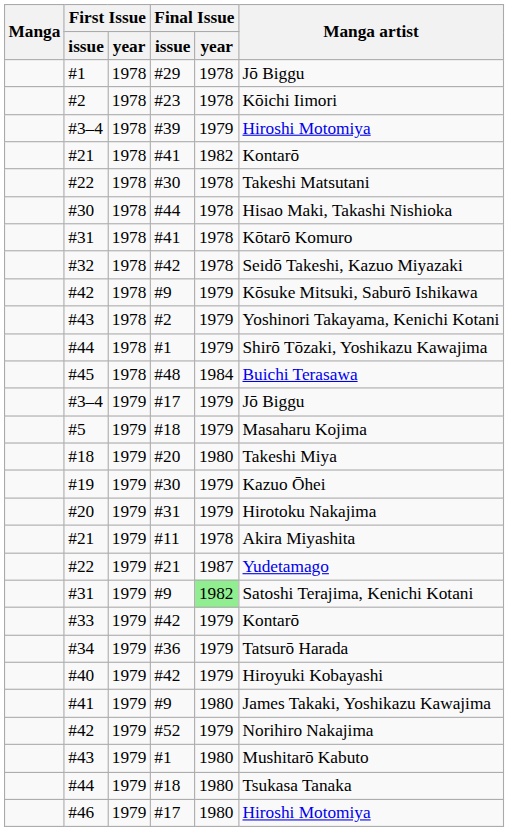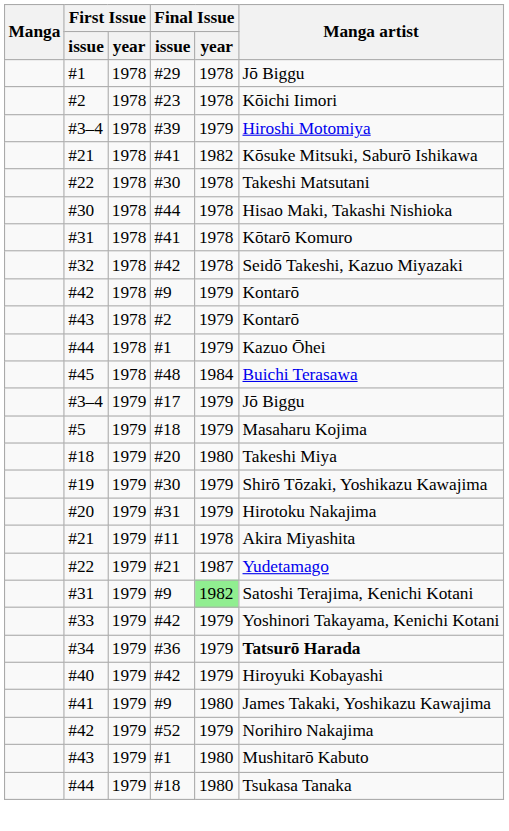#21 / #41 | Manga artist: Kontarō -> Kōsuke Mitsuki, Saburō Ishikawa
#42 / #9 | Manga artist: Kōsuke Mitsuki, Saburō Ishikawa -> Kontarō
#43 / #2 | Manga artist: Yoshinori Takayama, Kenichi Kotani -> Kontarō
#44 / #1 | Manga artist: Shirō Tōzaki, Yoshikazu Kawajima -> Kazuo Ōhei
#19 | Manga artist: Kazuo Ōhei -> Shirō Tōzaki, Yoshikazu Kawajima
#33 | Manga artist: Kontarō -> Yoshinori Takayama, Kenichi Kotani
#34 | Manga artist: normal -> bold
- row: #46 | 1979 | #17 | 1980 | Hiroshi Motomiya
